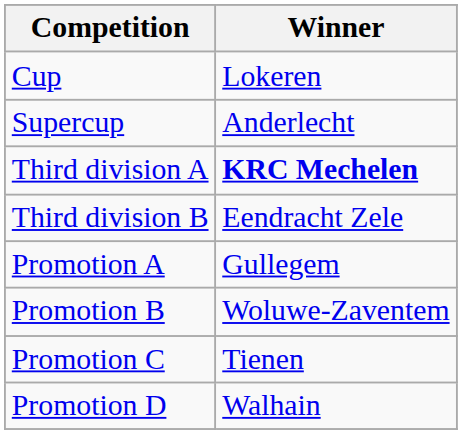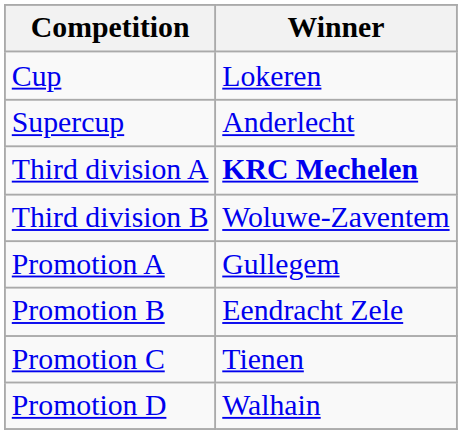Third division B | Winner: Eendracht Zele -> Woluwe-Zaventem
Promotion B | Winner: Woluwe-Zaventem -> Eendracht Zele
